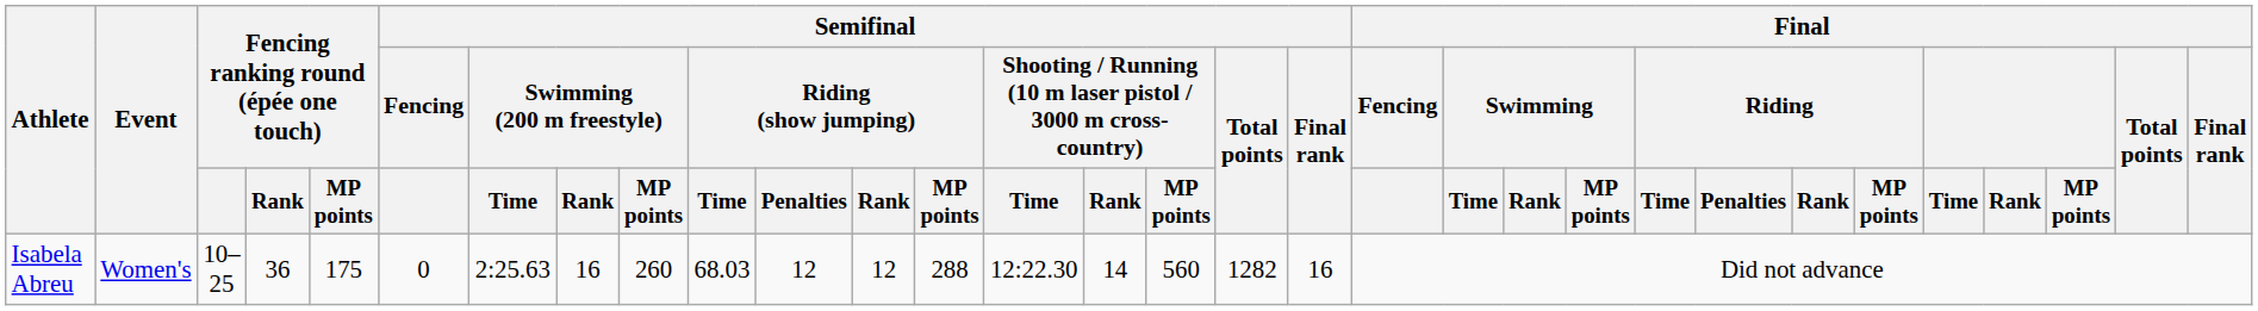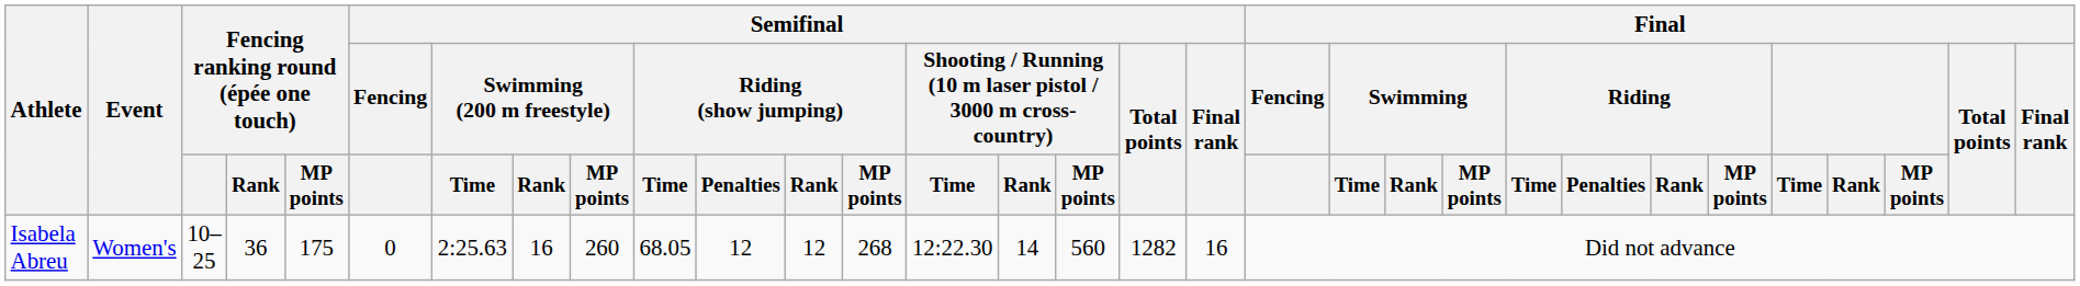Isabela Abreu | Semifinal / Riding (show jumping) / Time: 68.03 -> 68.05
Isabela Abreu | Semifinal / Riding (show jumping) / MP points: 288 -> 268
